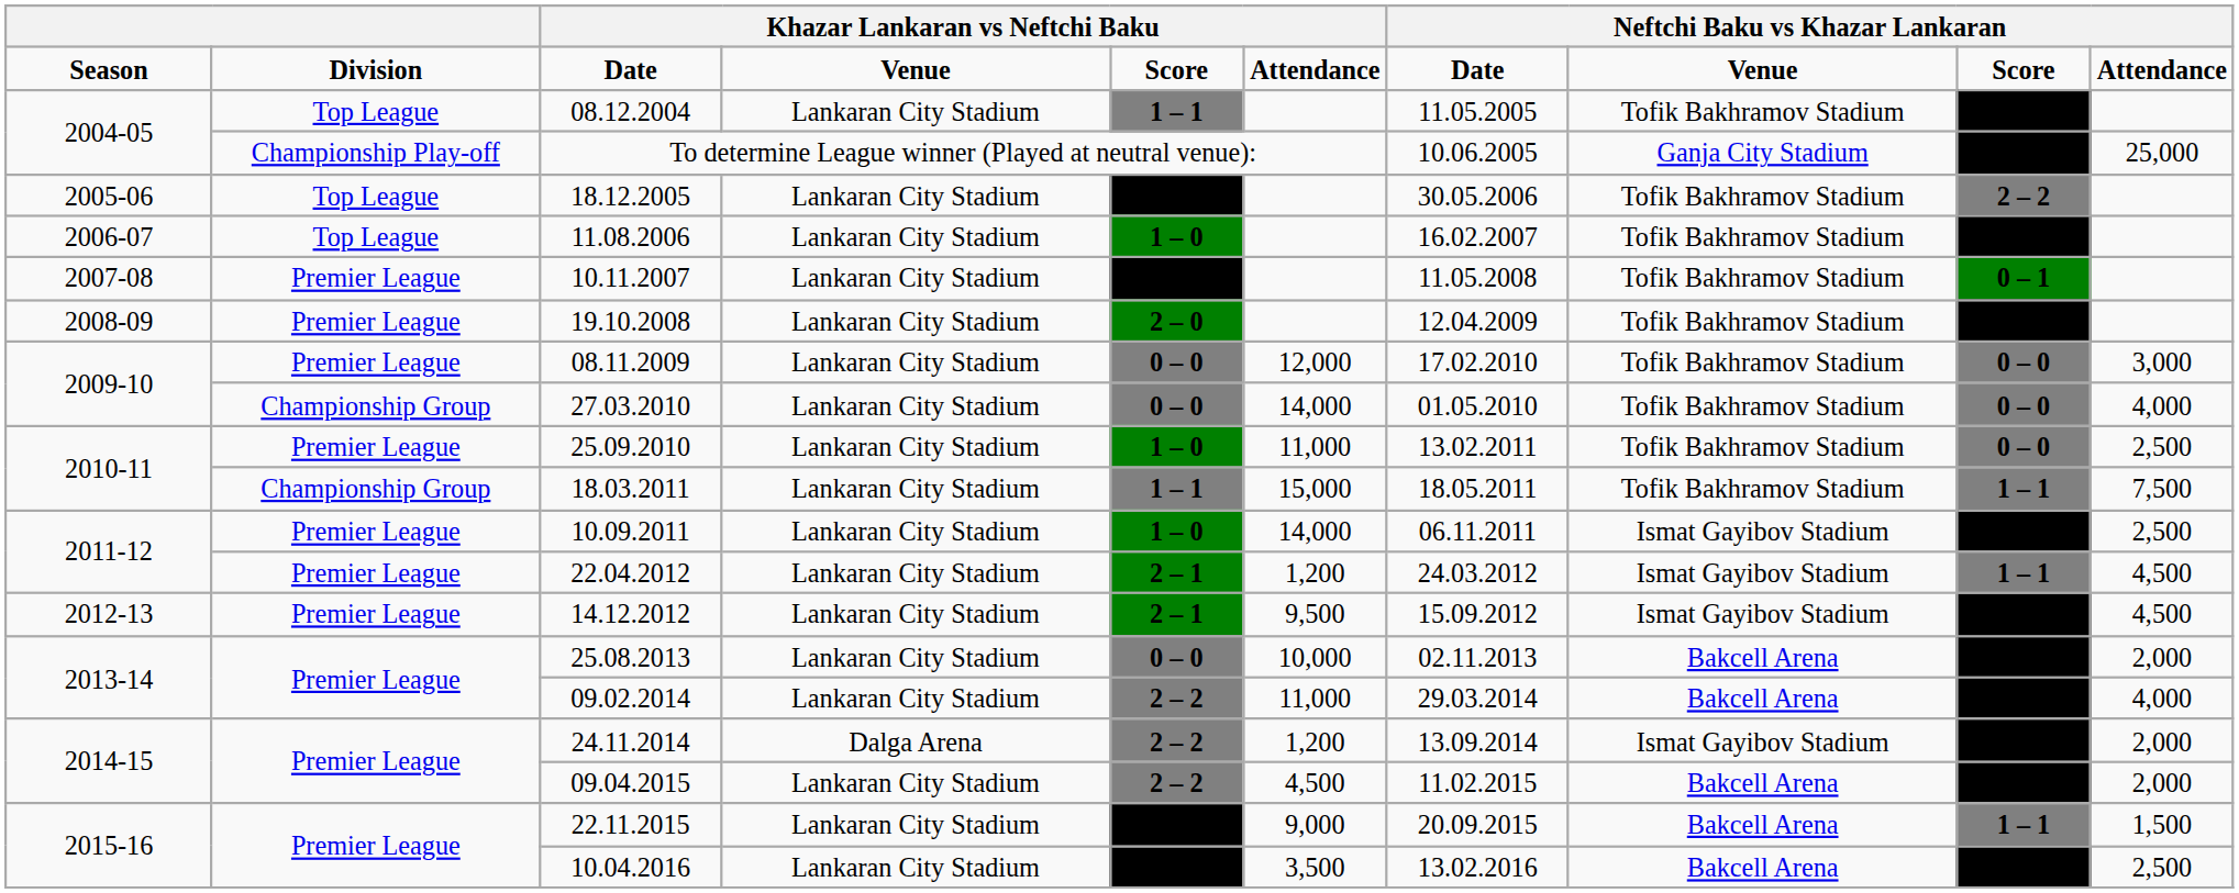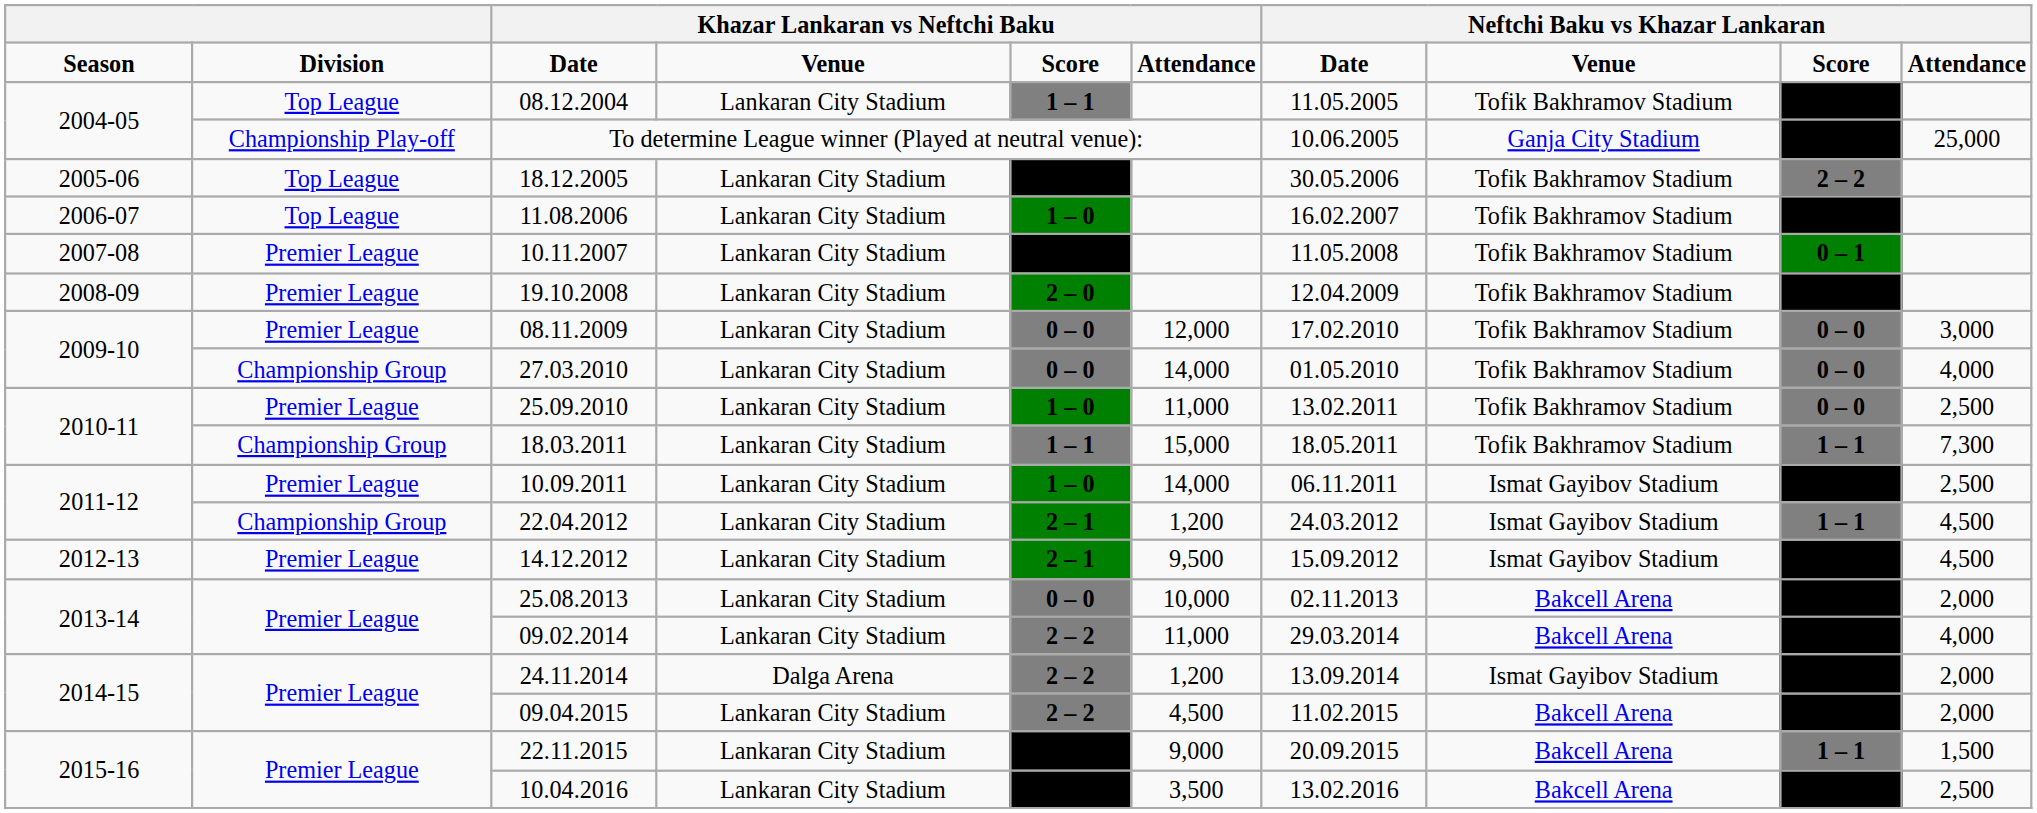18.03.2011 | column 10: 7,500 -> 7,300
22.04.2012 | column 2: Premier League -> Championship Group
